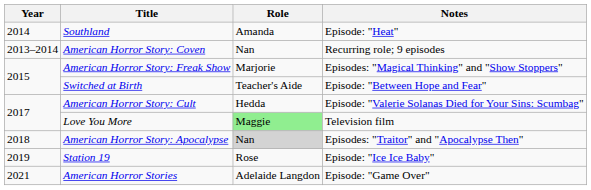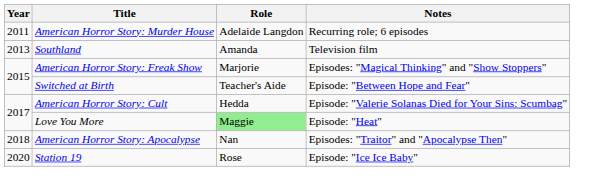+ row: 2011 | American Horror Story: Murder House | Adelaide Langdon | Recurring role; 6 episodes
Southland | Year: 2014 -> 2013
Southland | Notes: Episode: "Heat" -> Television film
- row: 2013–2014 | American Horror Story: Coven | Nan | Recurring role; 9 episodes
Love You More | Notes: Television film -> Episode: "Heat"
American Horror Story: Apocalypse | Role: lightgrey background -> no background
Station 19 | Year: 2019 -> 2020
- row: 2021 | American Horror Stories | Adelaide Langdon | Episode: "Game Over"
